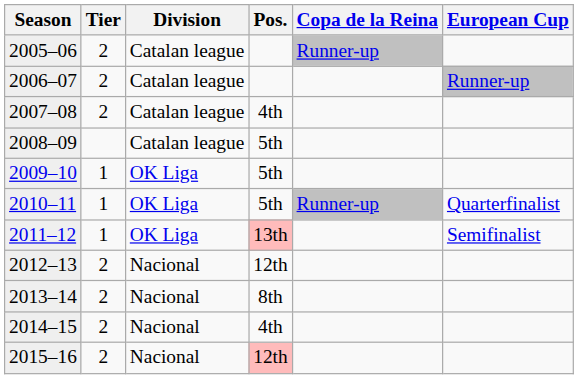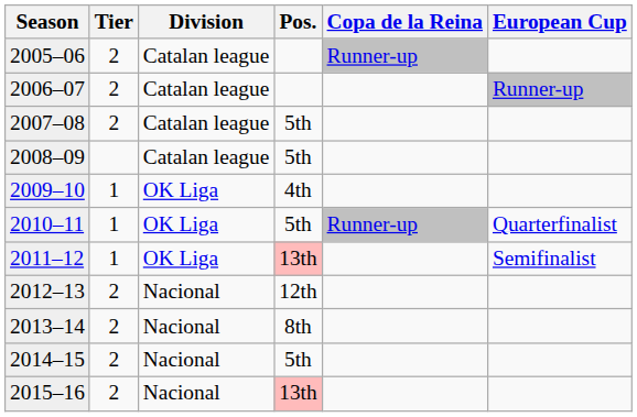2007–08 | Pos.: 4th -> 5th
2009–10 | Pos.: 5th -> 4th
2014–15 | Pos.: 4th -> 5th
2015–16 | Pos.: 12th -> 13th
